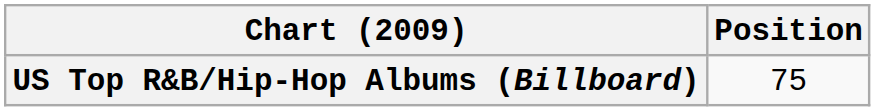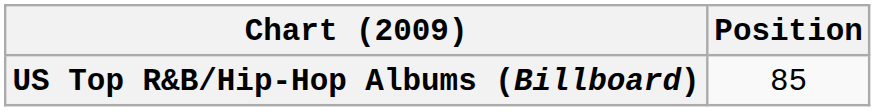US Top R&B/Hip-Hop Albums (Billboard) | Position: 75 -> 85
